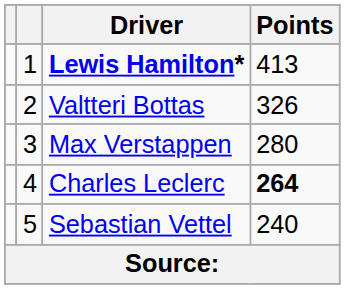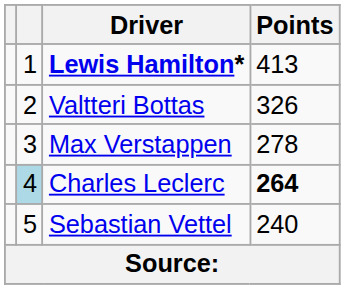Max Verstappen | Points: 280 -> 278
Charles Leclerc | column 2: no background -> lightblue background
